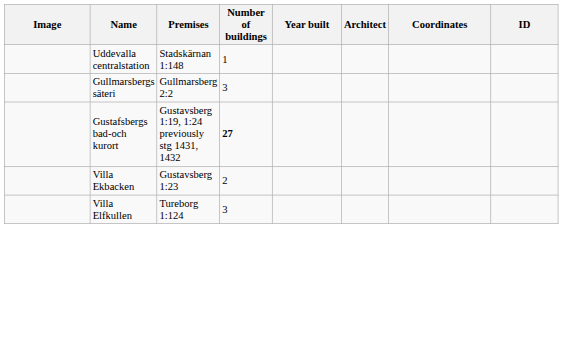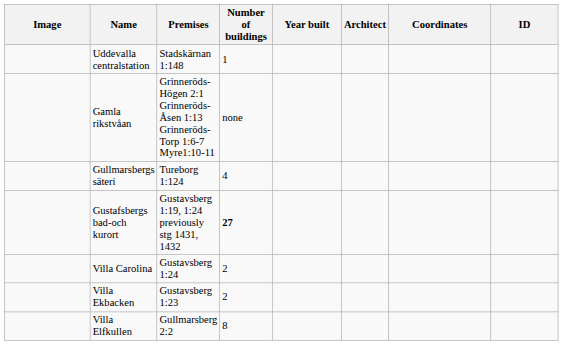+ row: Gamla rikstvåan | Grinneröds-Högen 2:1 Grinneröds-Åsen 1:13 Grinneröds-Torp 1:6-7 Myre1:10-11 | none
Gullmarsbergs säteri | Premises: Gullmarsberg 2:2 -> Tureborg 1:124
Gullmarsbergs säteri | Number of buildings: 3 -> 4
+ row: Villa Carolina | Gustavsberg 1:24 | 2
Villa Elfkullen | Premises: Tureborg 1:124 -> Gullmarsberg 2:2
Villa Elfkullen | Number of buildings: 3 -> 8
